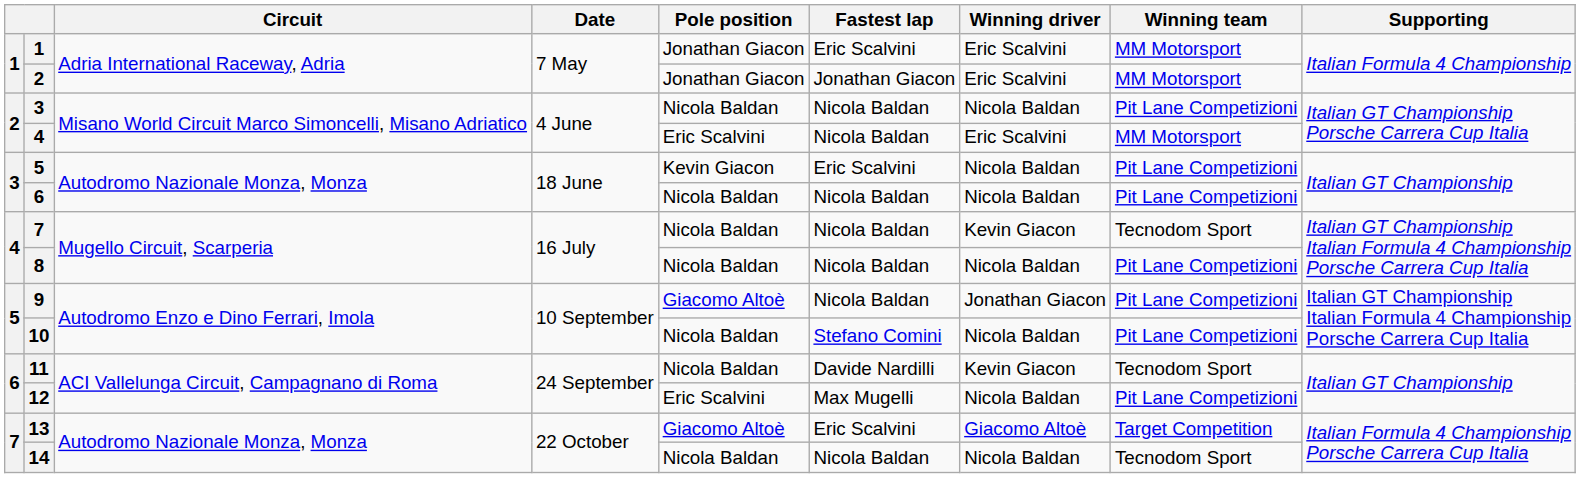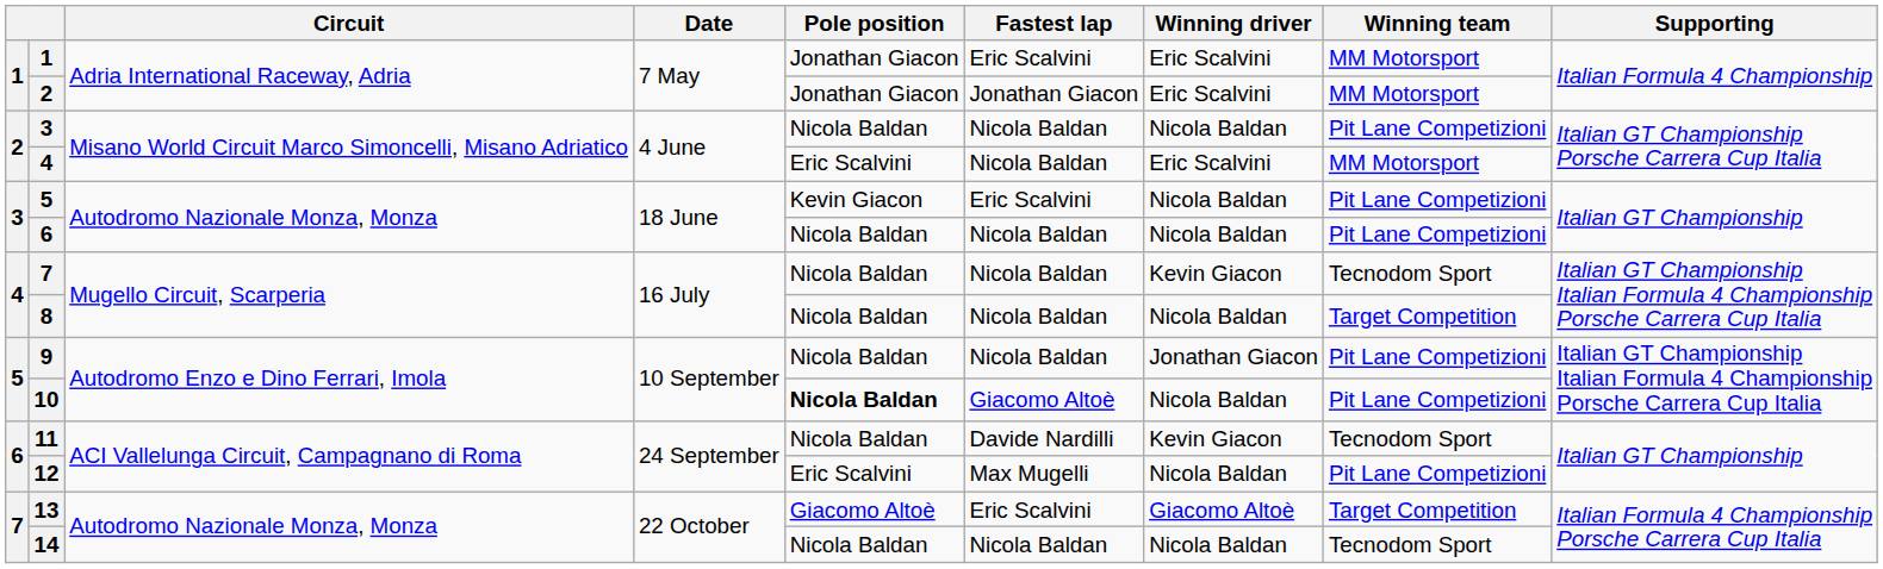8 | Winning team: Pit Lane Competizioni -> Target Competition
9 | Pole position: Giacomo Altoè -> Nicola Baldan
10 | Pole position: normal -> bold
10 | Fastest lap: Stefano Comini -> Giacomo Altoè
